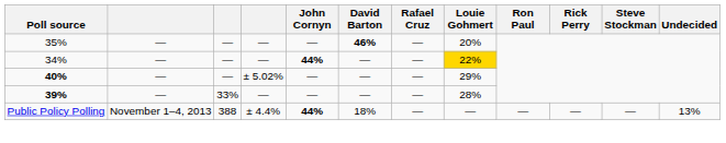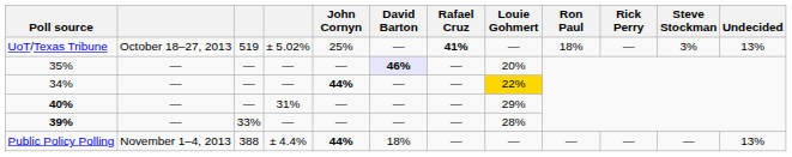+ row: UoT/Texas Tribune | October 18–27, 2013 | 519 | ± 5.02% | 25% | — | 41% | — | 18% | — | 3% | 13%
35% | David Barton: no background -> lavender background
40% | column 4: ± 5.02% -> 31%
